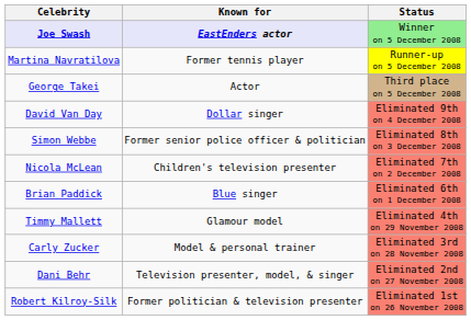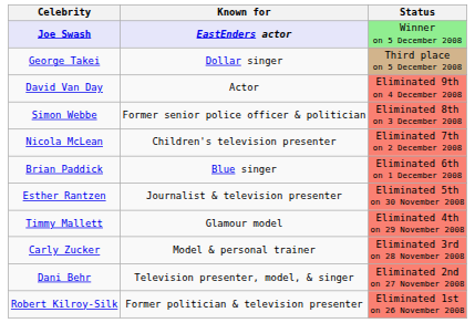- row: Martina Navratilova | Former tennis player | Runner-up on 5 December 2008
George Takei | Known for: Actor -> Dollar singer
David Van Day | Known for: Dollar singer -> Actor
+ row: Esther Rantzen | Journalist & television presenter | Eliminated 5th on 30 November 2008
